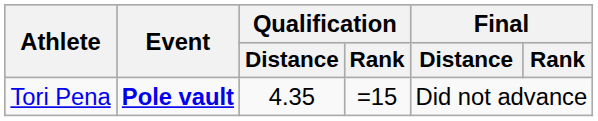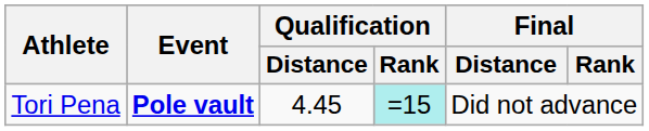Tori Pena | Qualification / Distance: 4.35 -> 4.45
Tori Pena | Qualification / Rank: no background -> paleturquoise background
